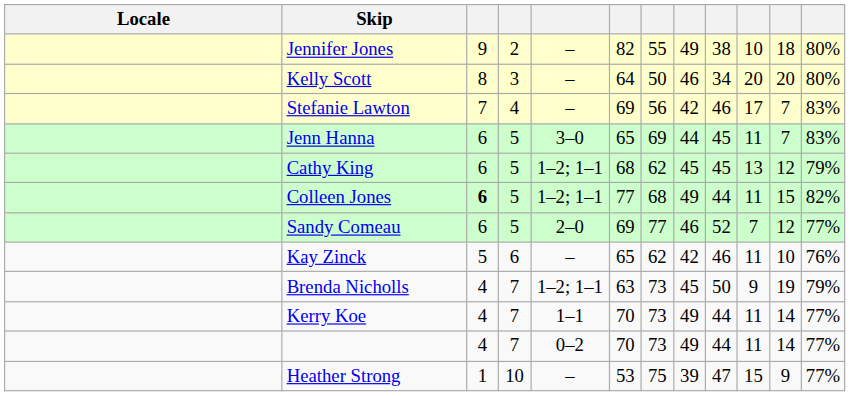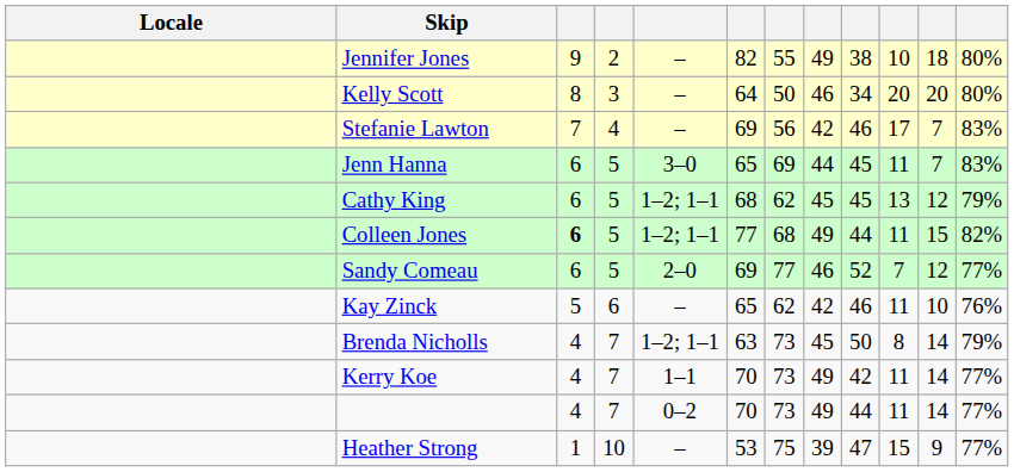Brenda Nicholls | column 10: 9 -> 8
Brenda Nicholls | column 11: 19 -> 14
Kerry Koe | column 9: 44 -> 42
